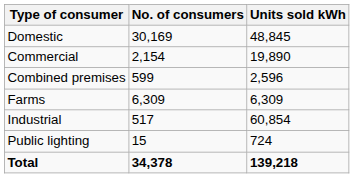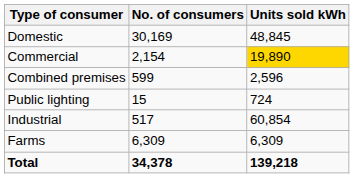Commercial | Units sold kWh: no background -> gold background
rows swapped: Farms <-> Public lighting
